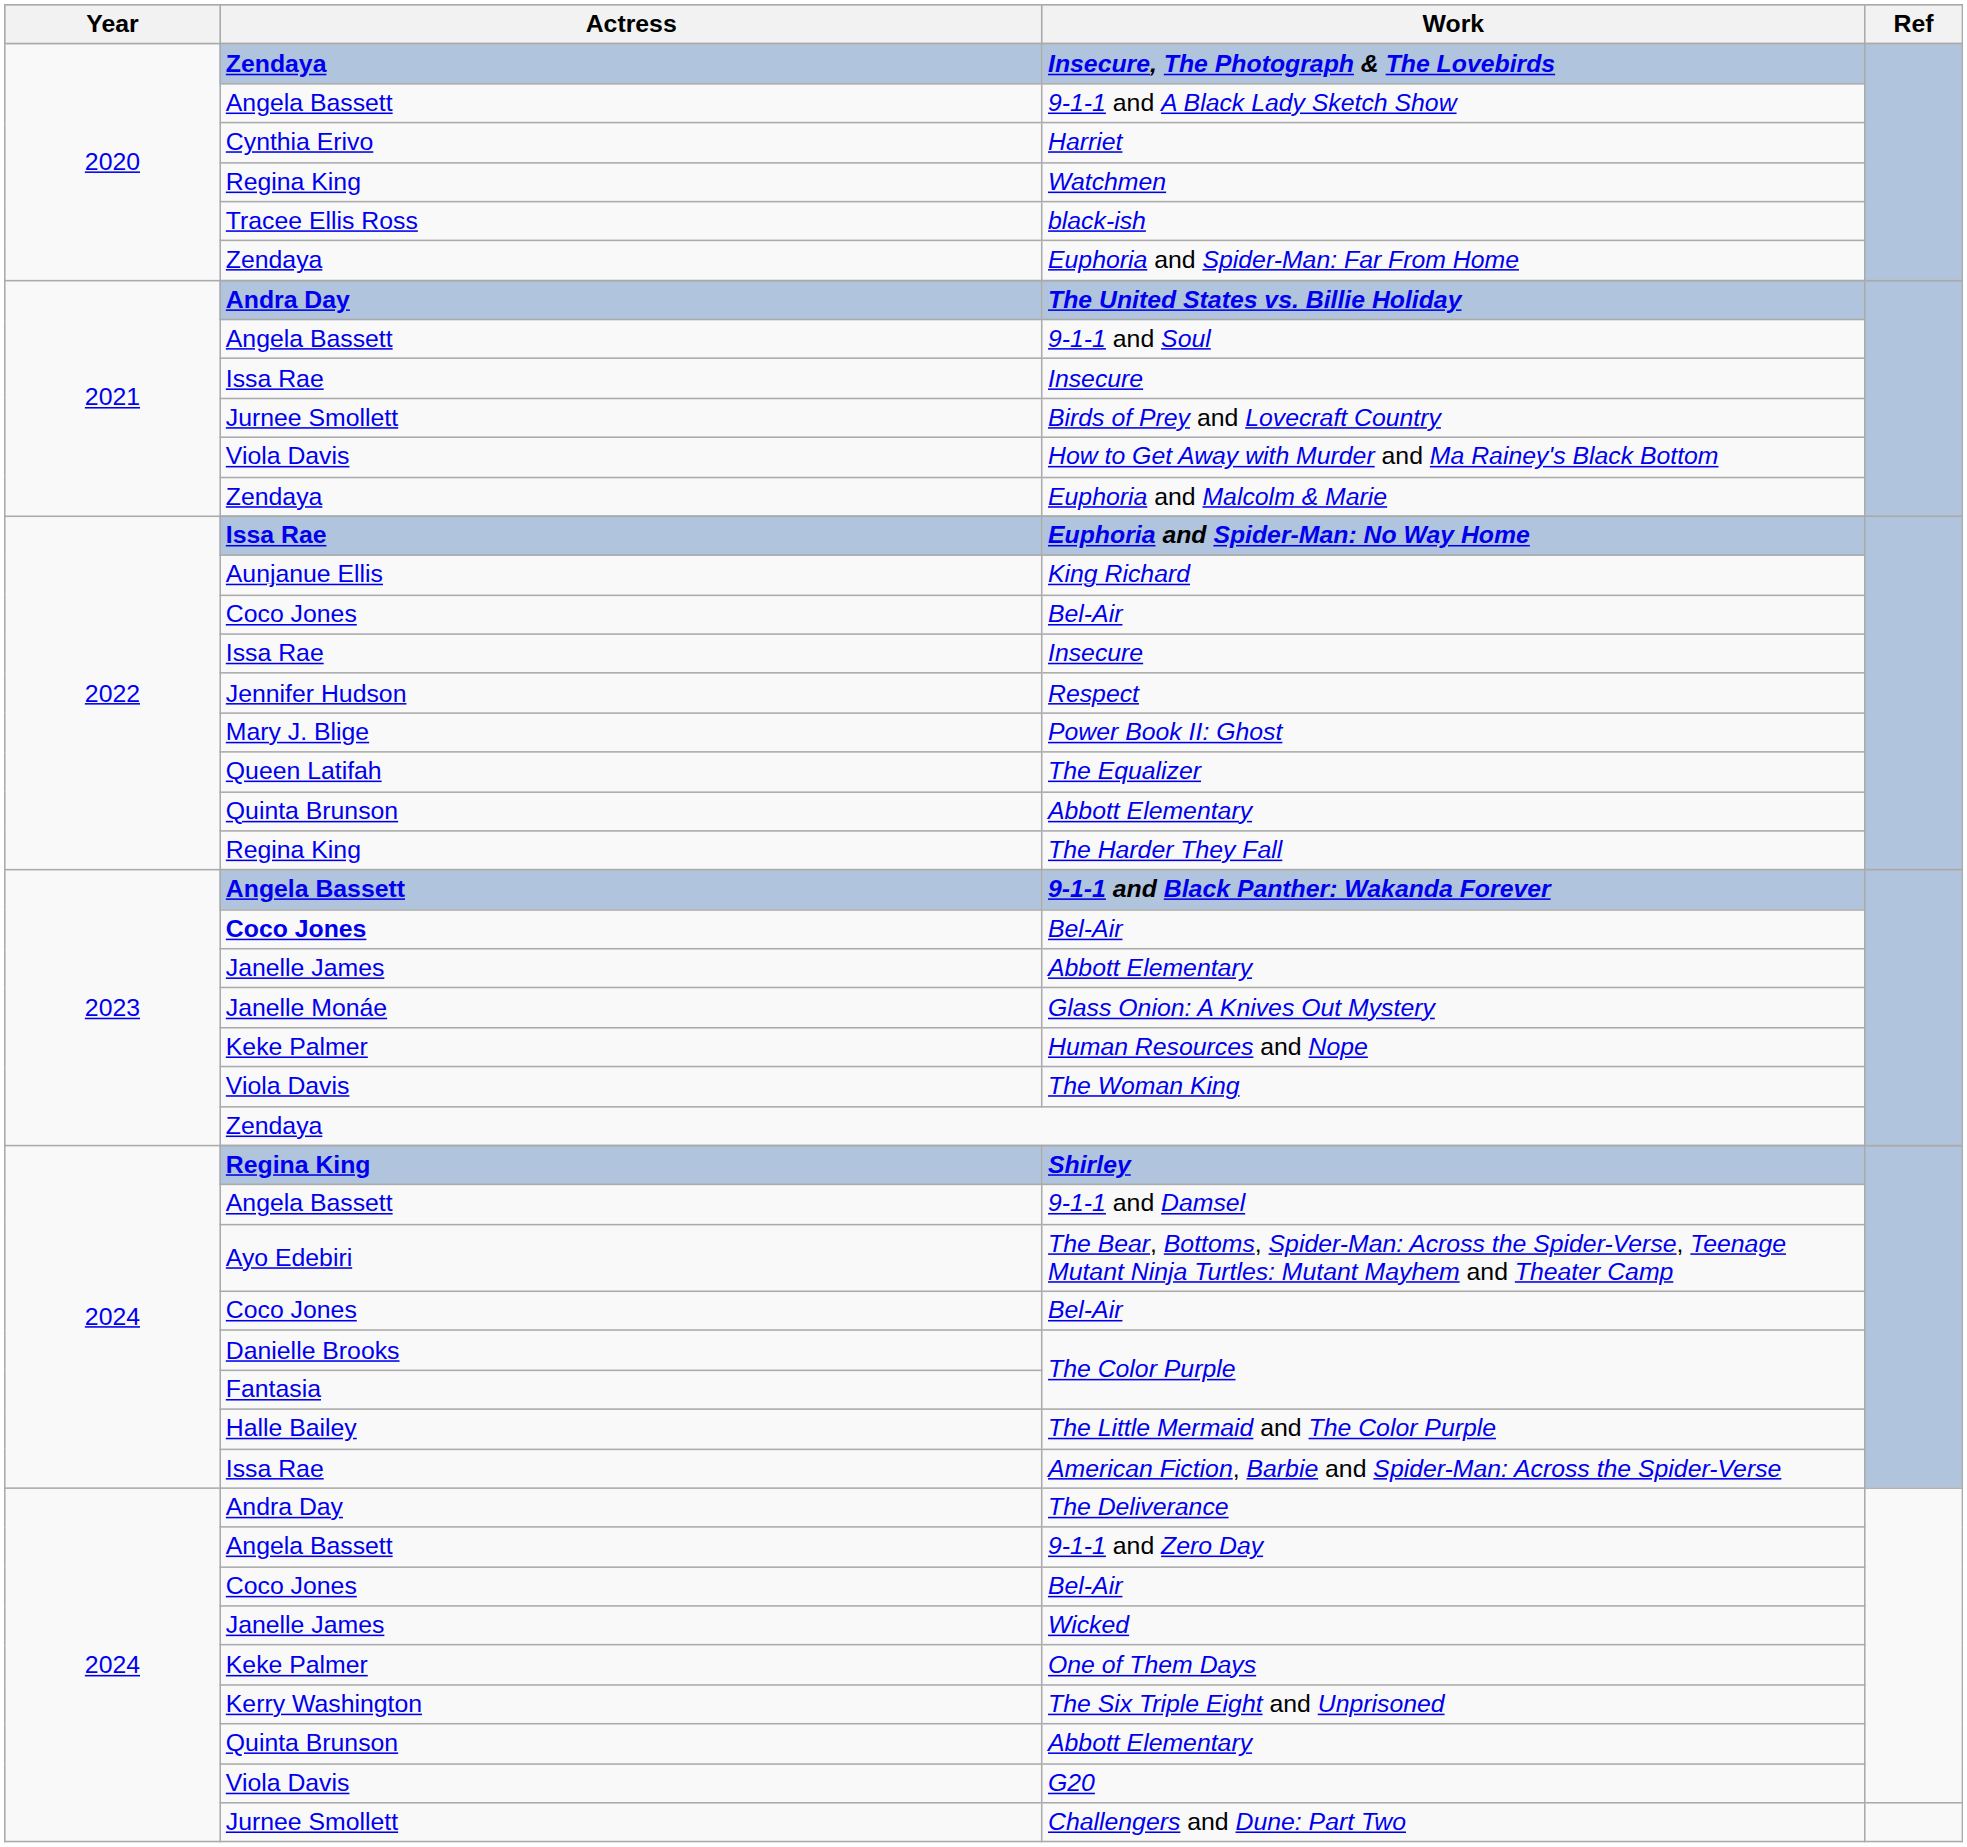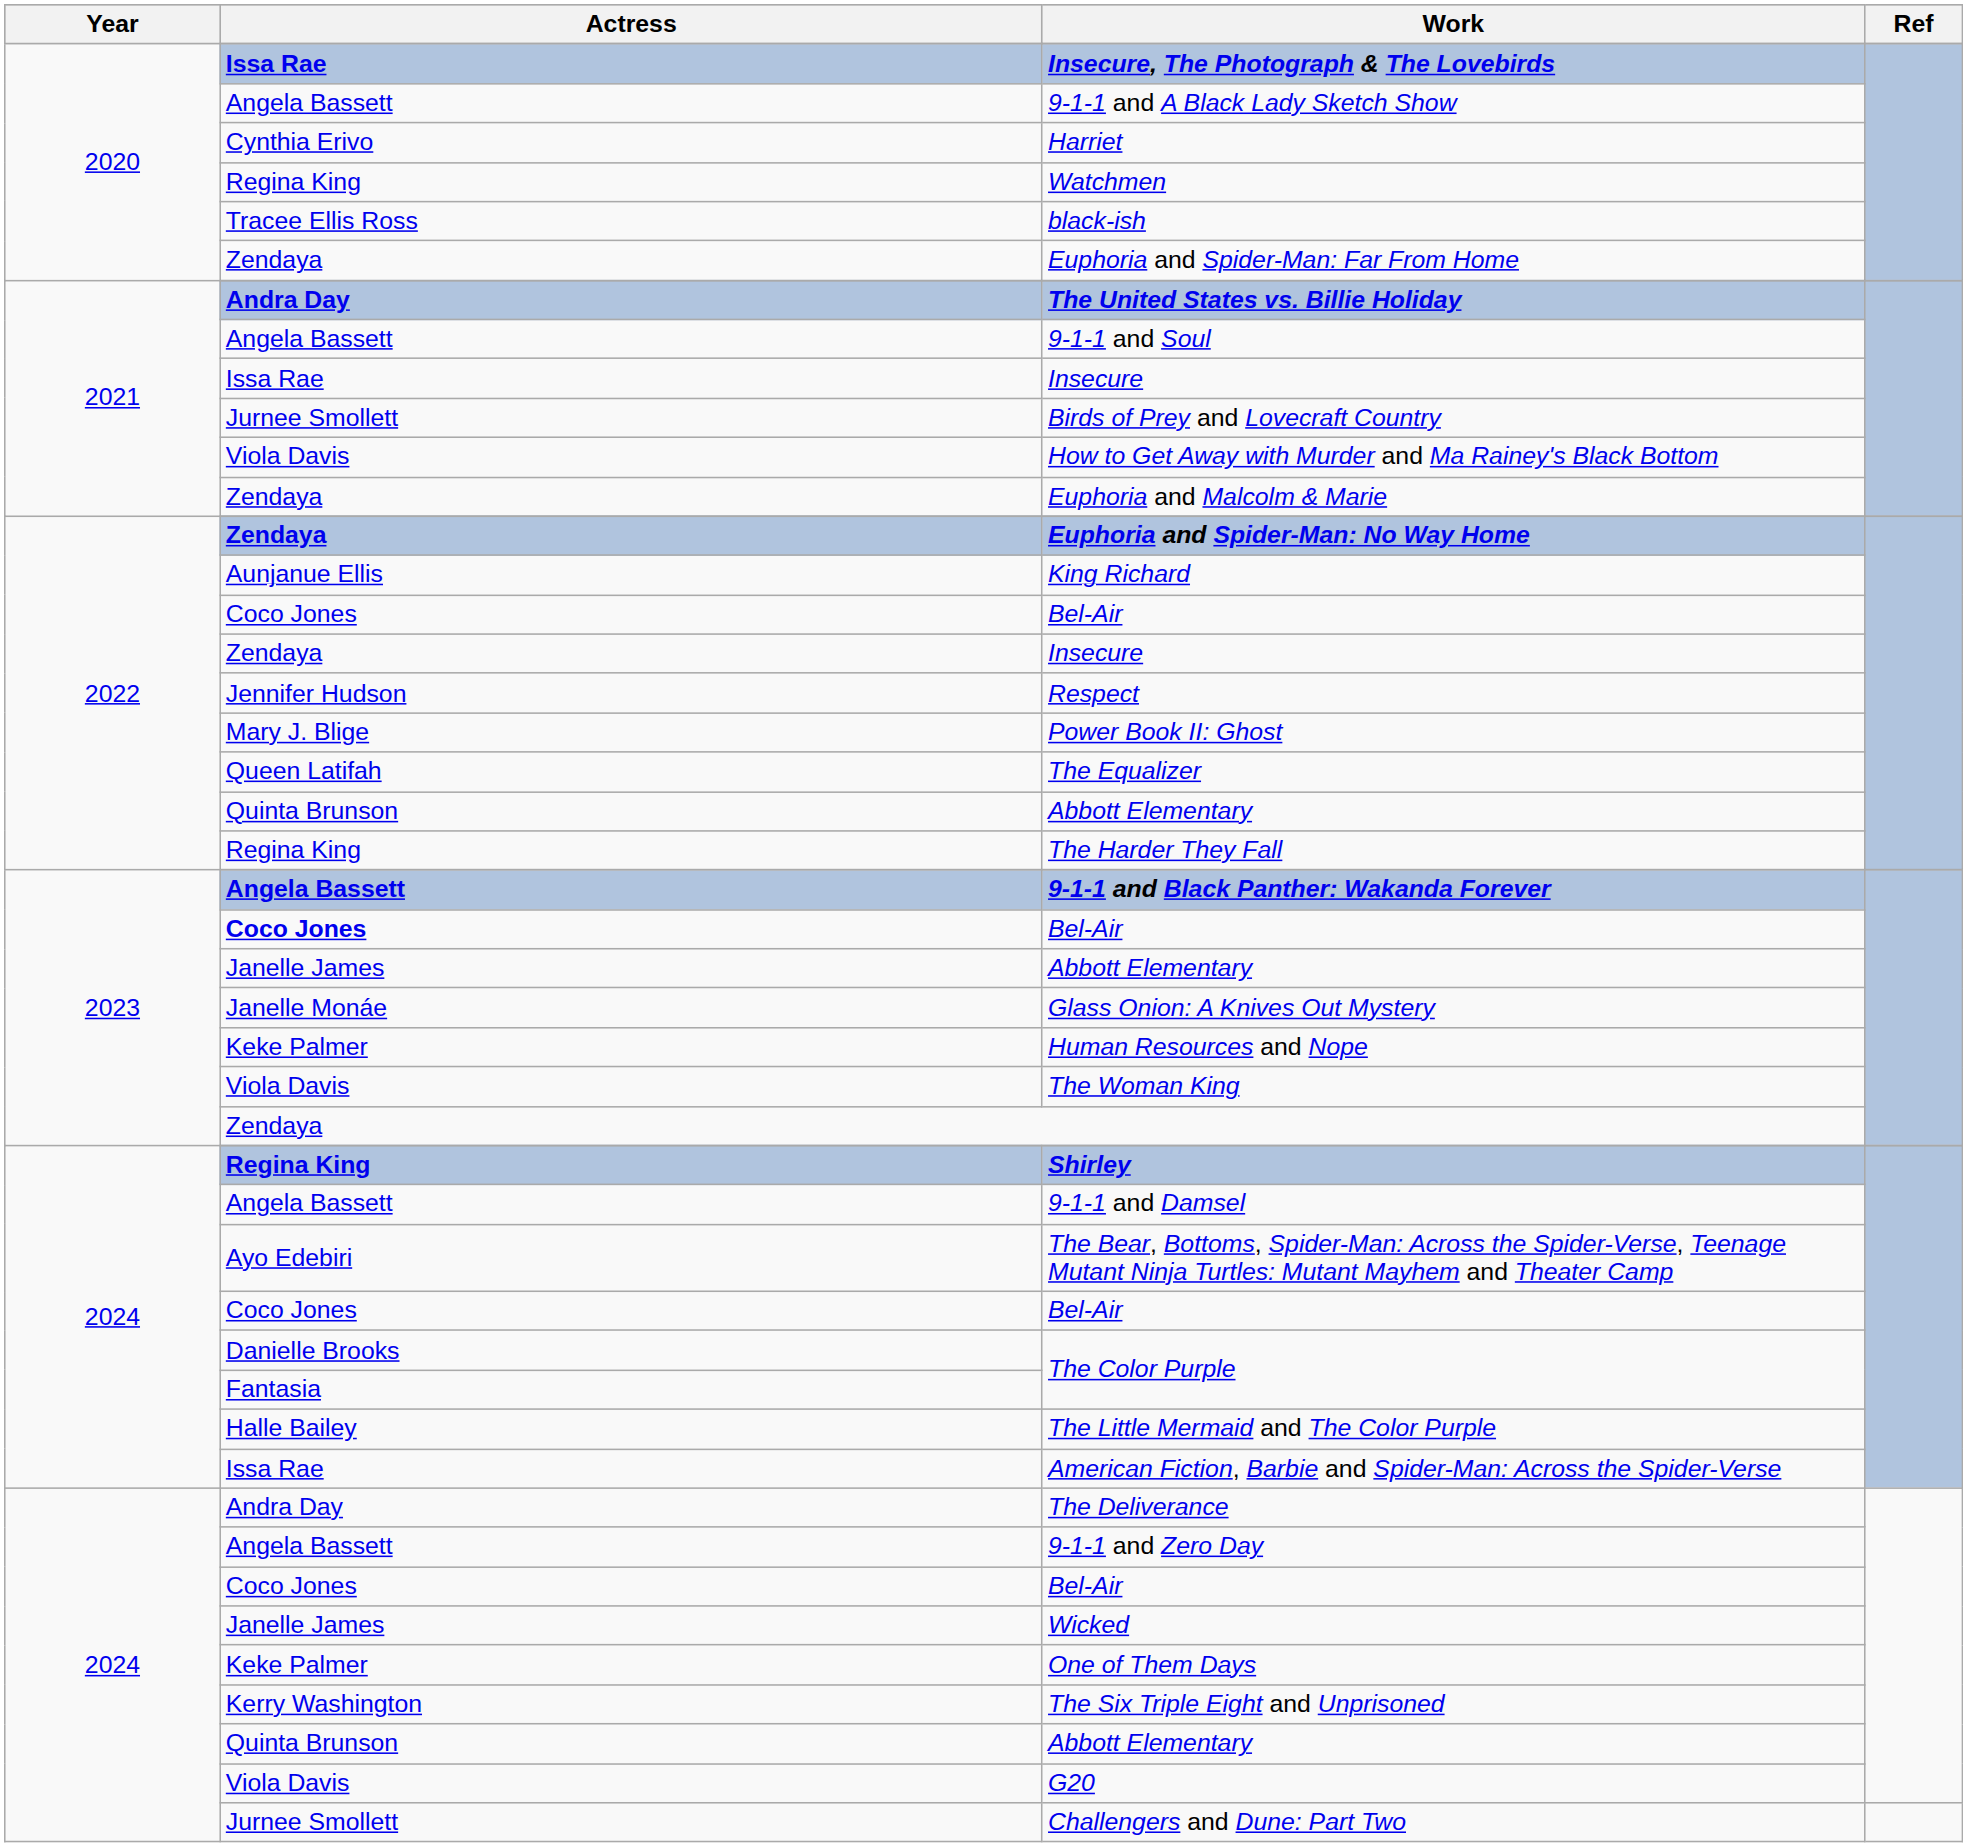Insecure, The Photograph & The Lovebirds | Actress: Zendaya -> Issa Rae
Euphoria and Spider-Man: No Way Home | Actress: Issa Rae -> Zendaya
2022 / Insecure | Actress: Issa Rae -> Zendaya
